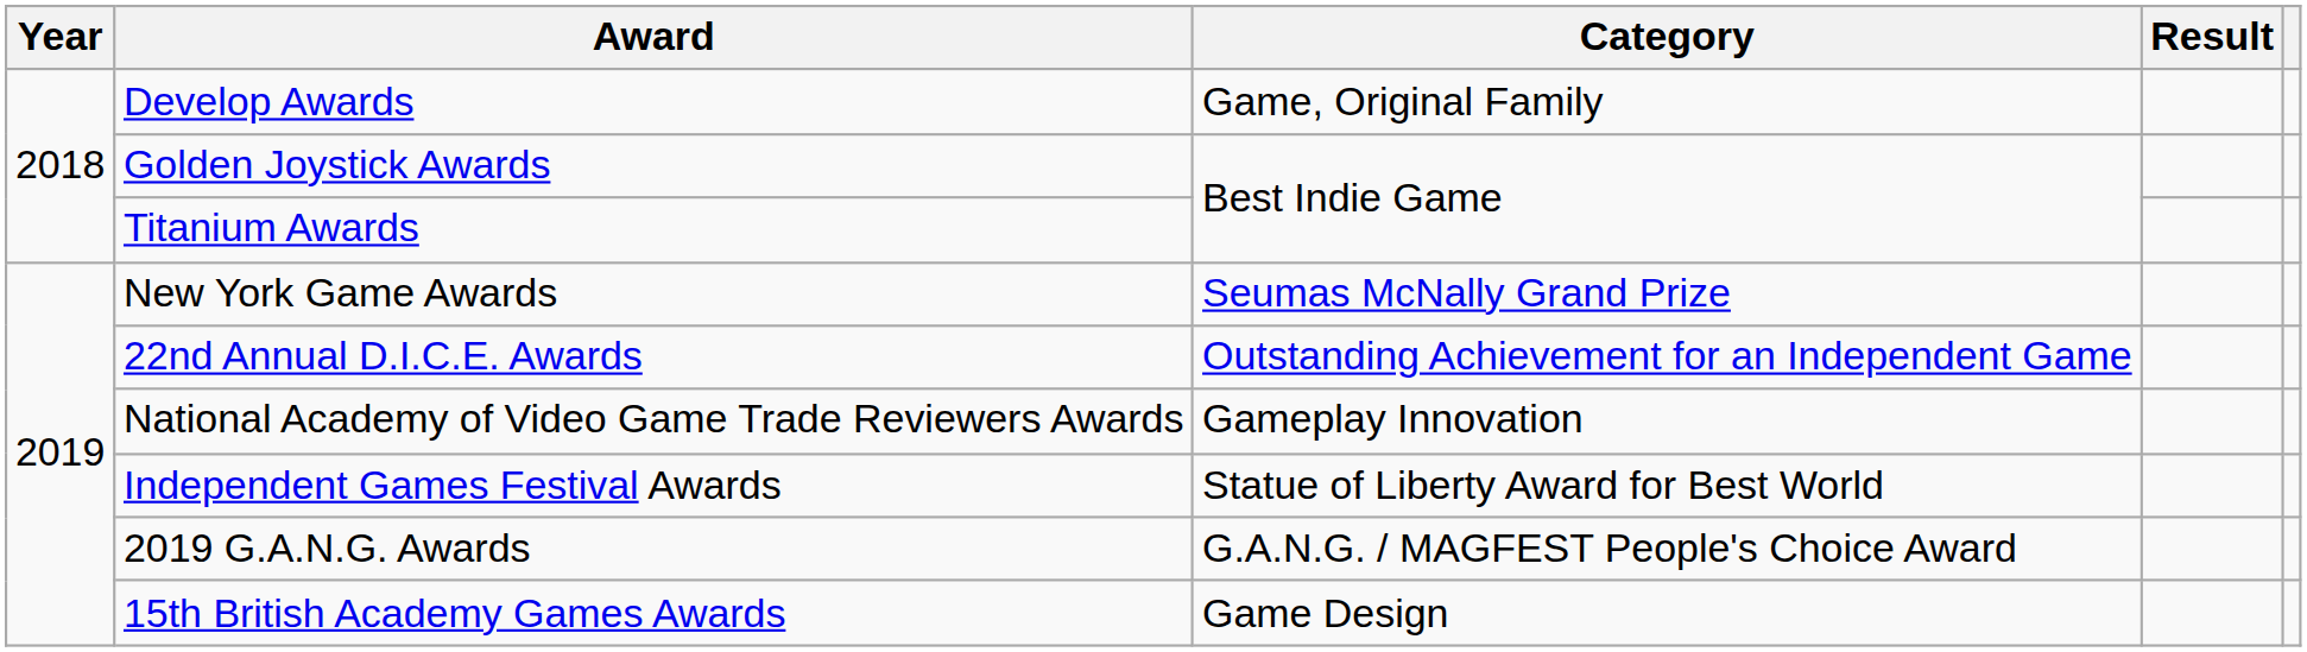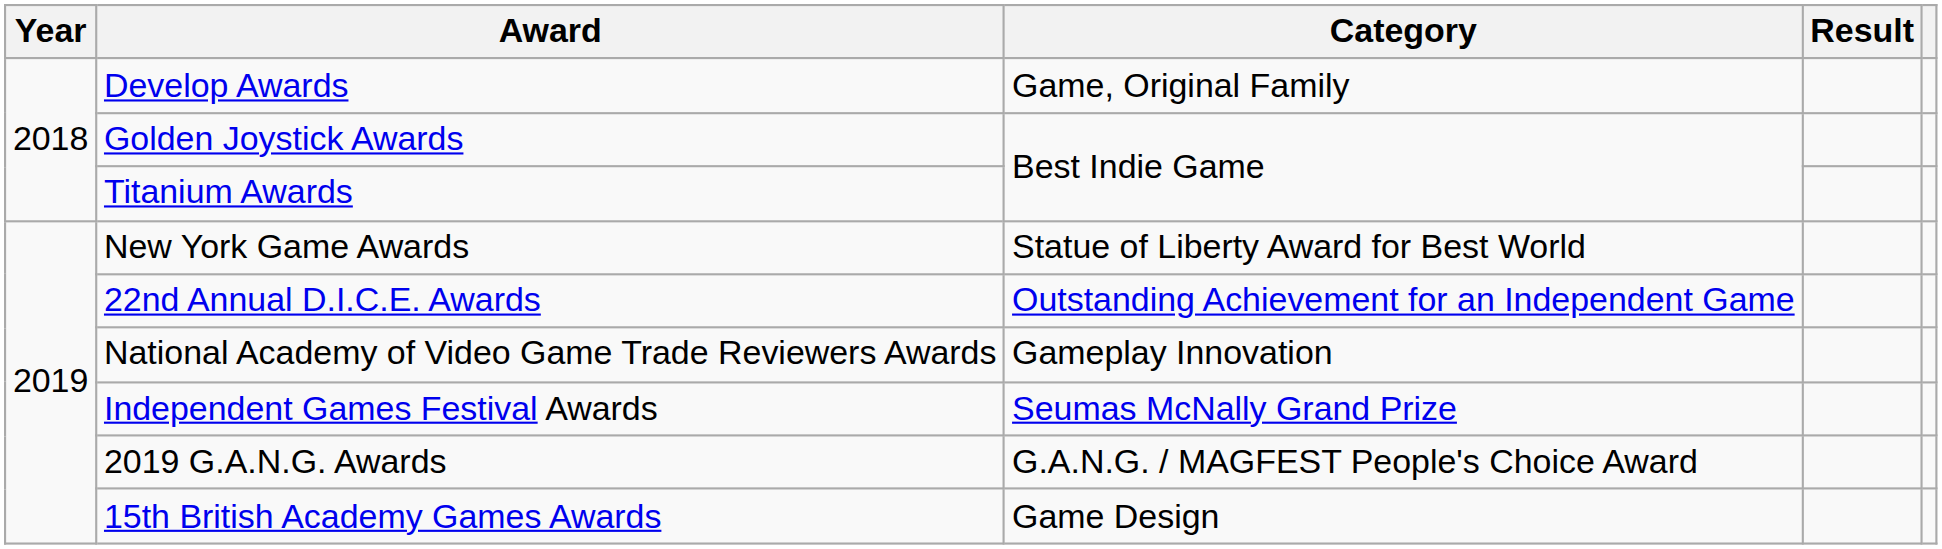New York Game Awards | Category: Seumas McNally Grand Prize -> Statue of Liberty Award for Best World
Independent Games Festival Awards | Category: Statue of Liberty Award for Best World -> Seumas McNally Grand Prize
